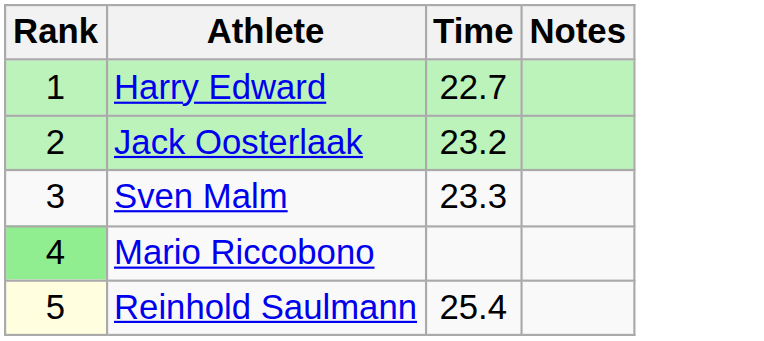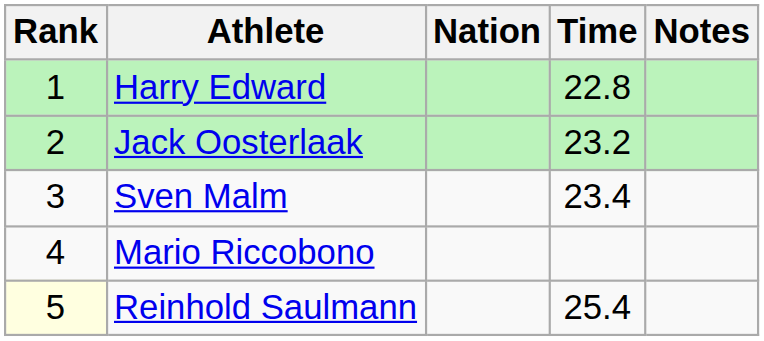+ column: Nation
Harry Edward | Time: 22.7 -> 22.8
Sven Malm | Time: 23.3 -> 23.4
Mario Riccobono | Rank: lightgreen background -> no background
